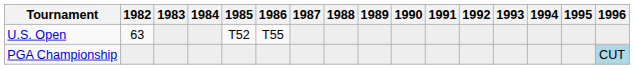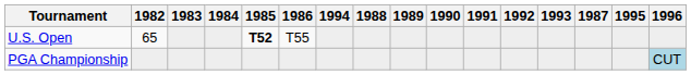columns swapped: 1987 <-> 1994
U.S. Open | 1982: 63 -> 65
U.S. Open | 1985: normal -> bold
